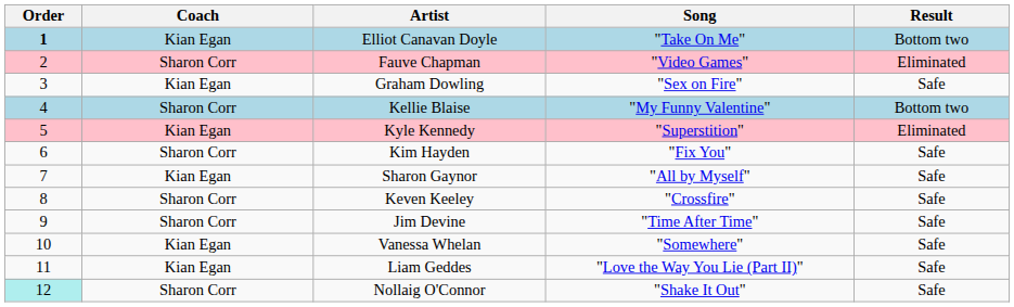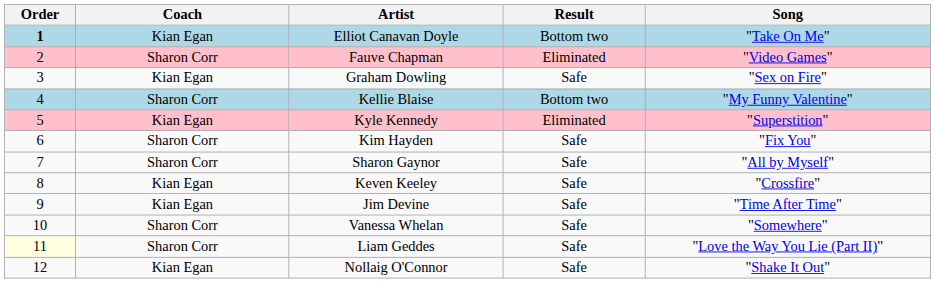columns swapped: Song <-> Result
Sharon Gaynor | Coach: Kian Egan -> Sharon Corr
Keven Keeley | Coach: Sharon Corr -> Kian Egan
Jim Devine | Coach: Sharon Corr -> Kian Egan
Vanessa Whelan | Coach: Kian Egan -> Sharon Corr
Liam Geddes | Order: no background -> lightyellow background
Liam Geddes | Coach: Kian Egan -> Sharon Corr
Nollaig O'Connor | Order: paleturquoise background -> no background
Nollaig O'Connor | Coach: Sharon Corr -> Kian Egan
